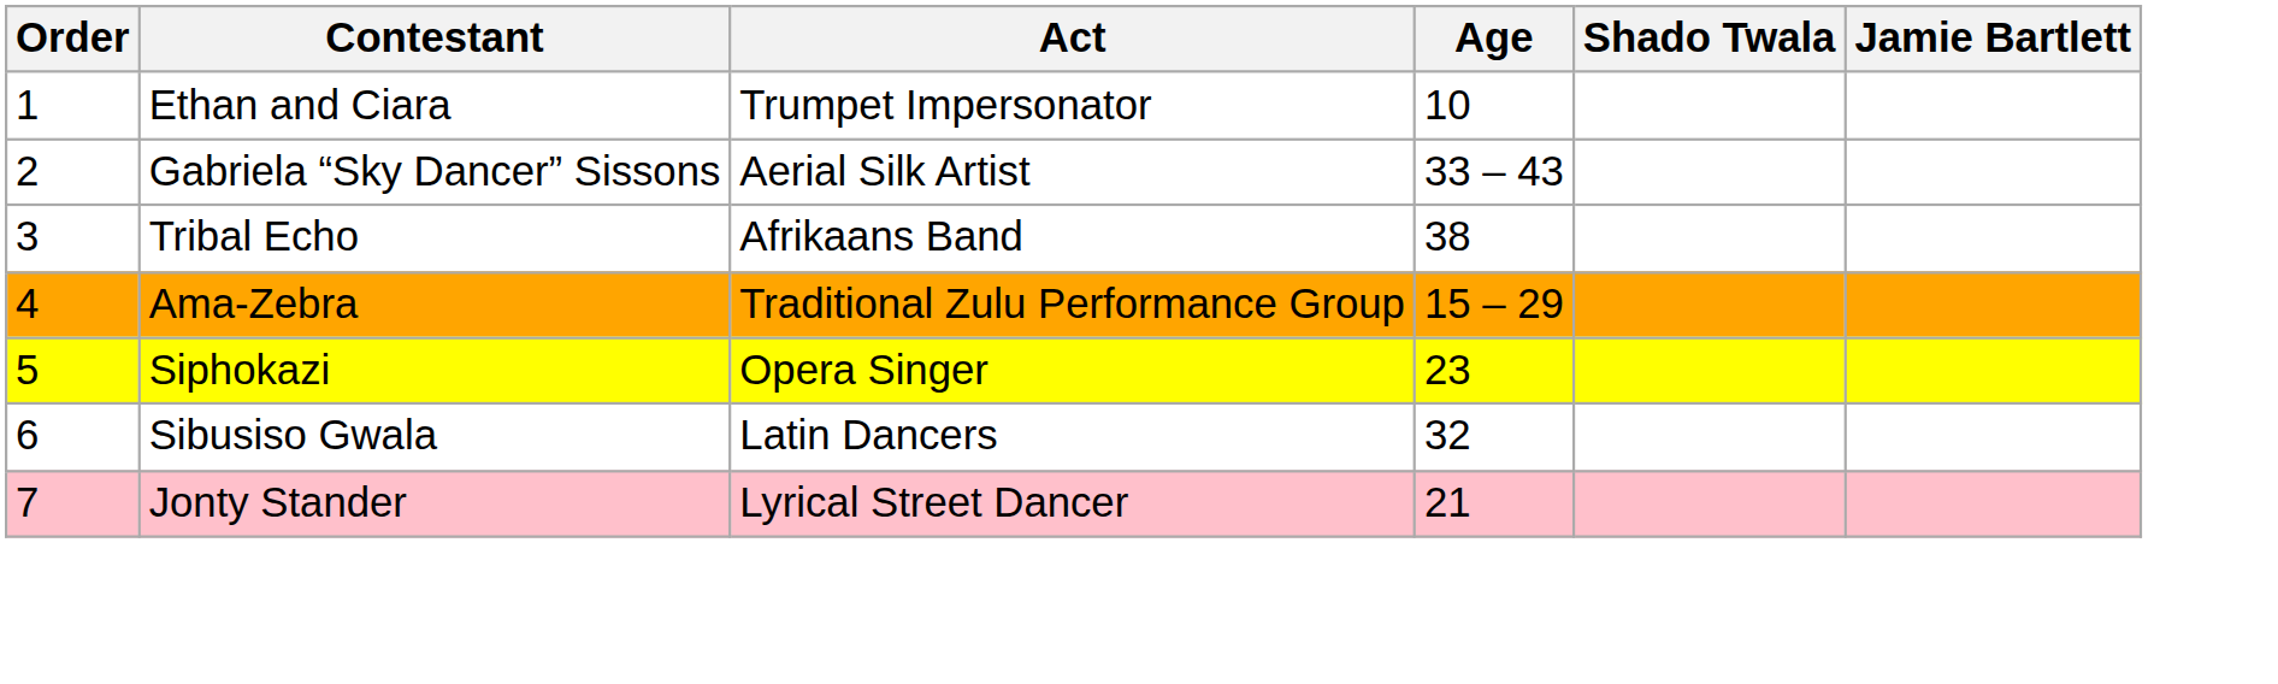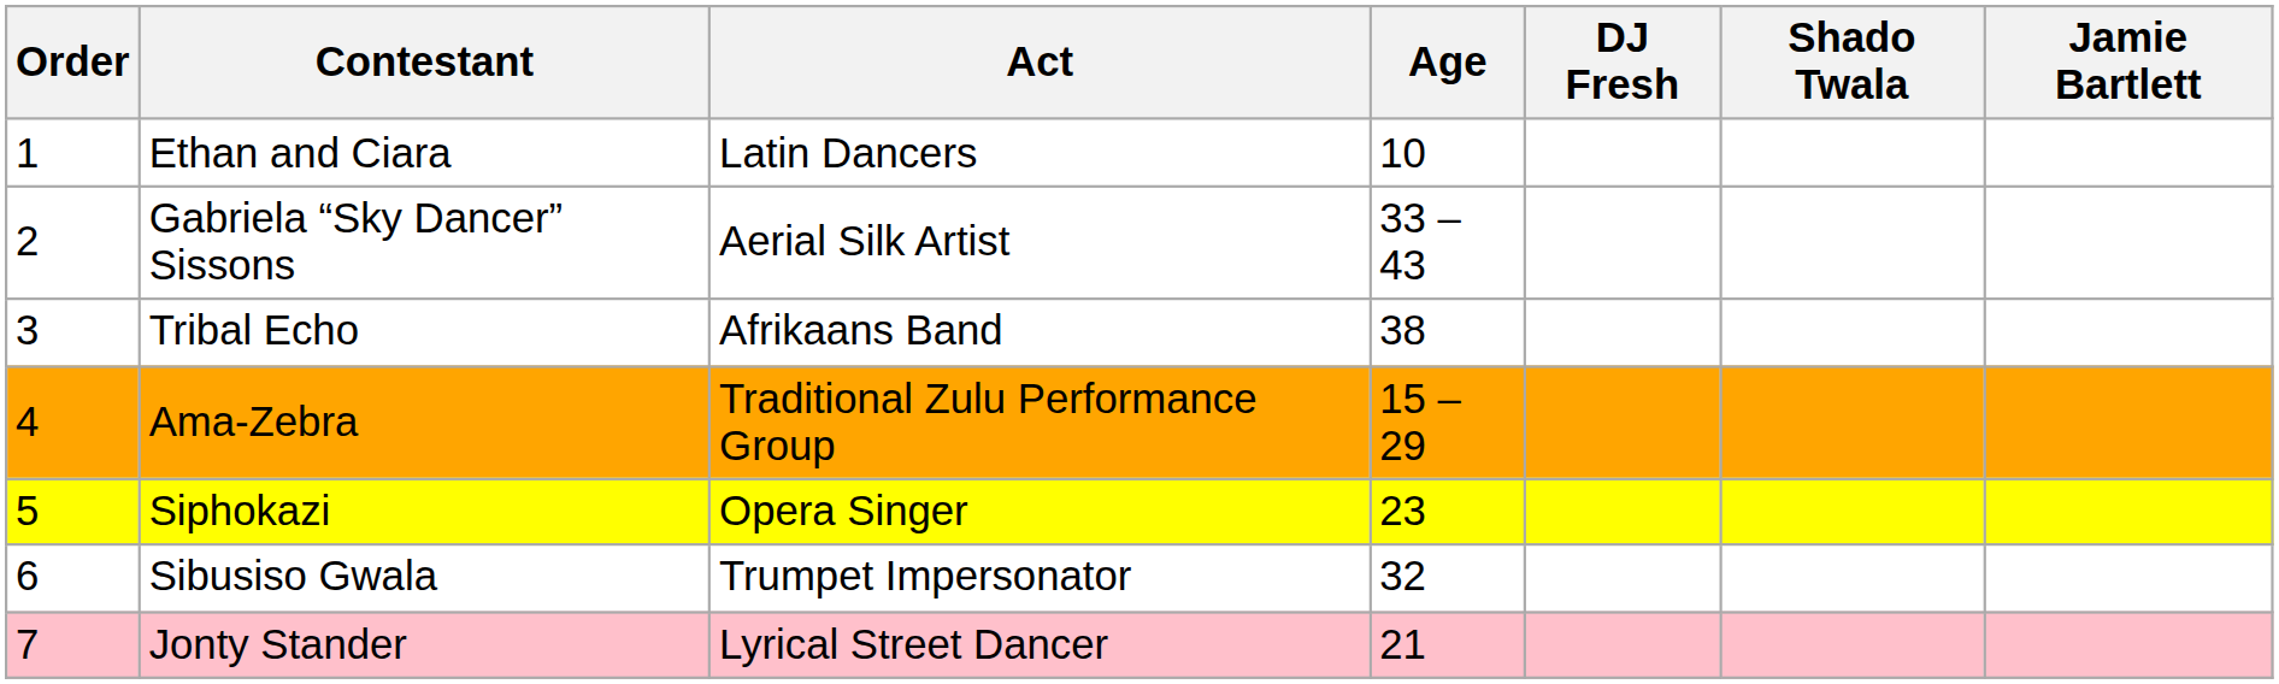+ column: DJ Fresh
Ethan and Ciara | Act: Trumpet Impersonator -> Latin Dancers
Sibusiso Gwala | Act: Latin Dancers -> Trumpet Impersonator
